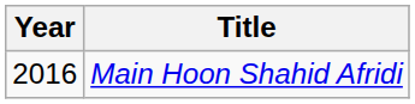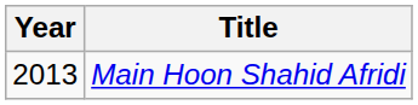Main Hoon Shahid Afridi | Year: 2016 -> 2013
